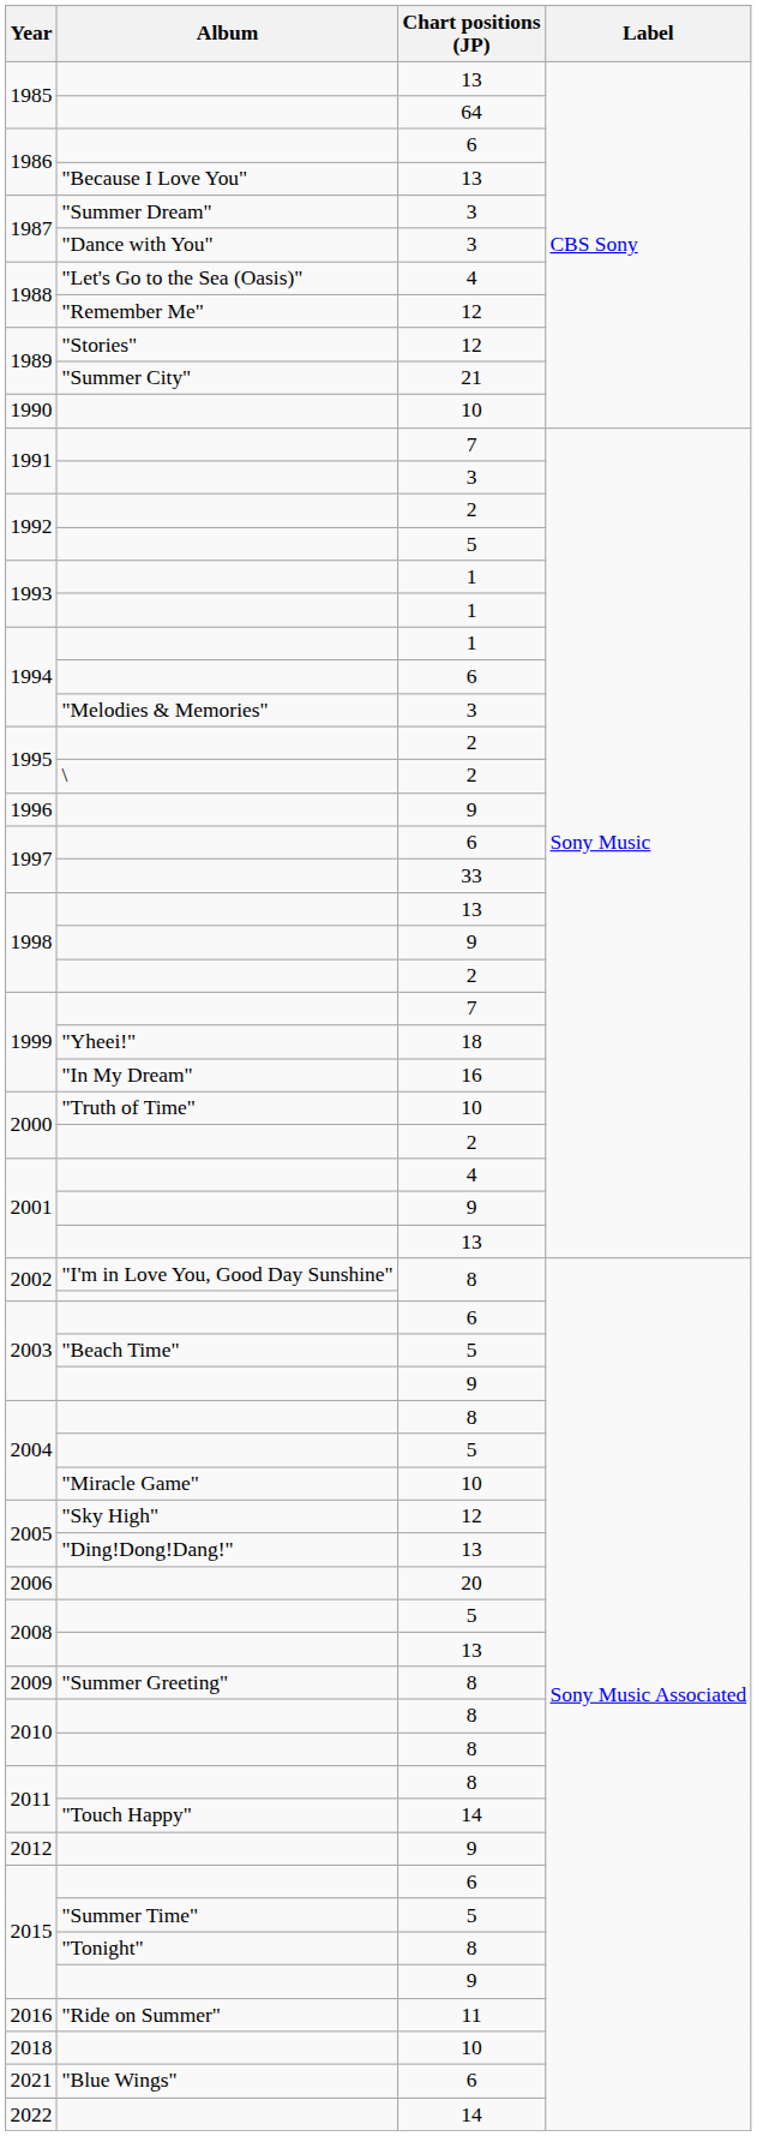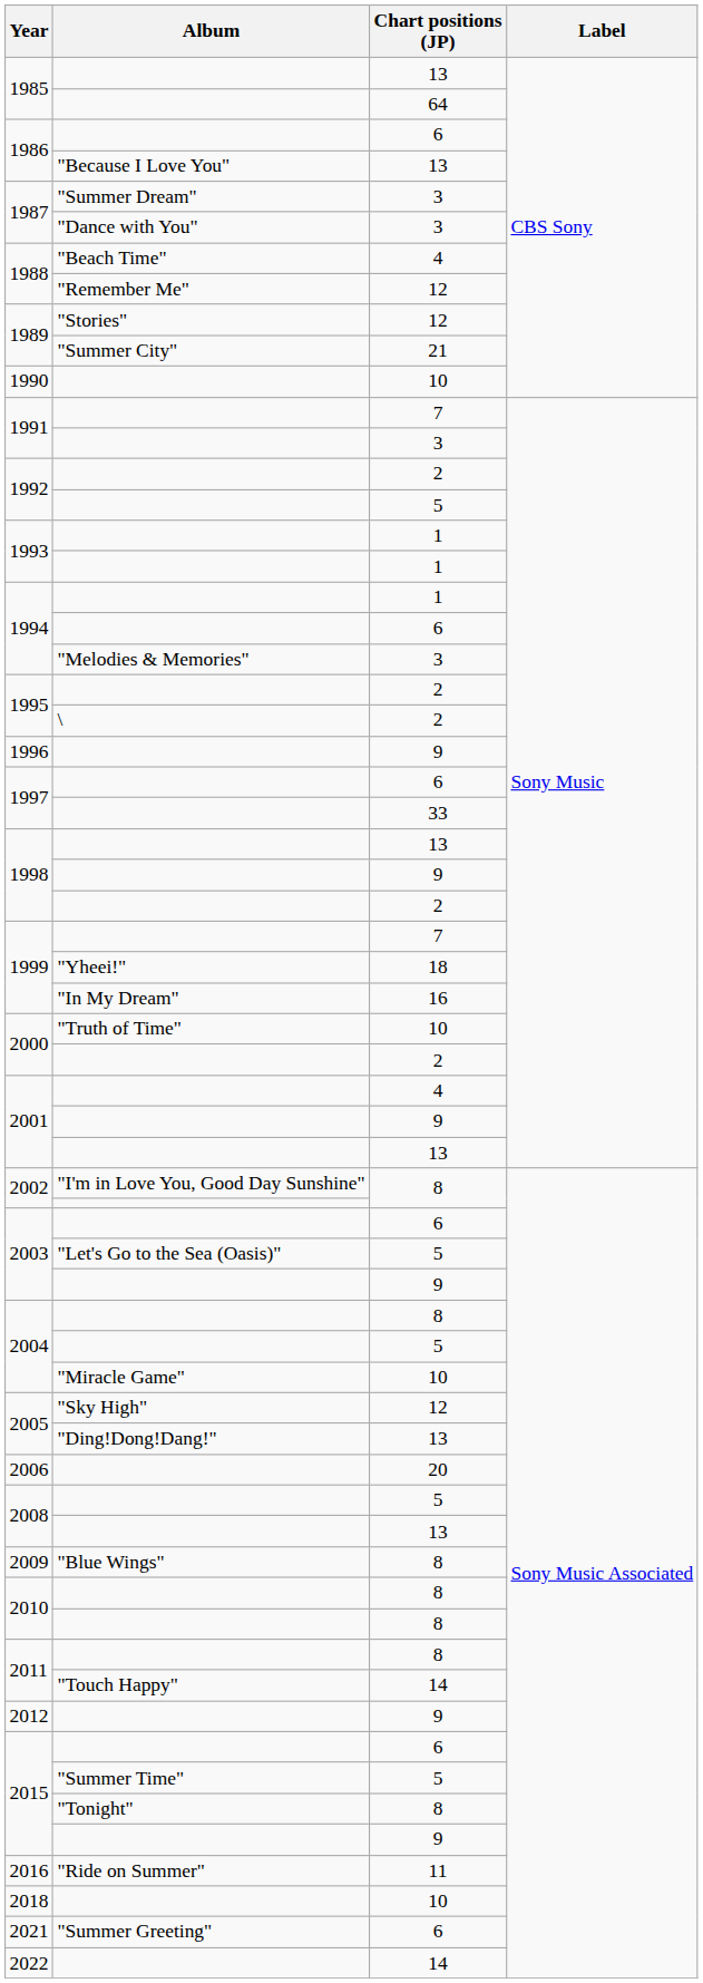1988 / 4 | Album: "Let's Go to the Sea (Oasis)" -> "Beach Time"
2003 / 5 | Album: "Beach Time" -> "Let's Go to the Sea (Oasis)"
2009 | Album: "Summer Greeting" -> "Blue Wings"
2021 | Album: "Blue Wings" -> "Summer Greeting"
